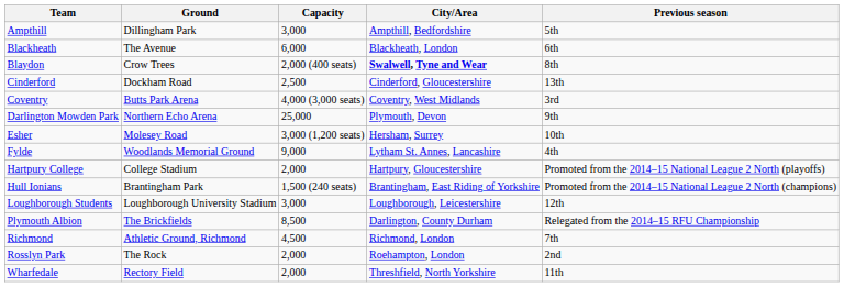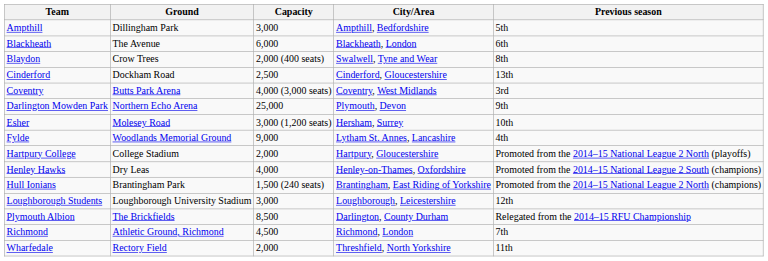Blaydon | City/Area: bold -> normal
+ row: Henley Hawks | Dry Leas | 4,000 | Henley-on-Thames, Oxfordshire | Promoted from the 2014–15 National League 2 South (champions)
- row: Rosslyn Park | The Rock | 2,000 | Roehampton, London | 2nd
